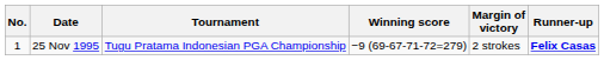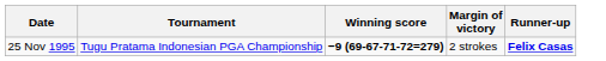- column: No. | 1
25 Nov 1995 | Winning score: normal -> bold
